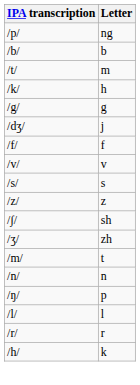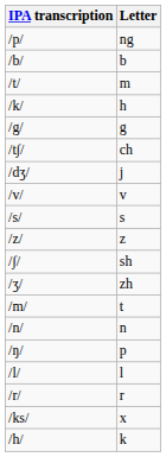+ row: /t∫/ | ch
- row: /f/ | f
+ row: /ks/ | x
